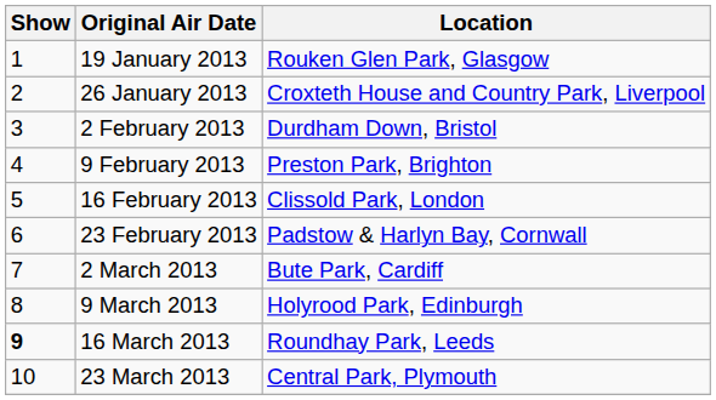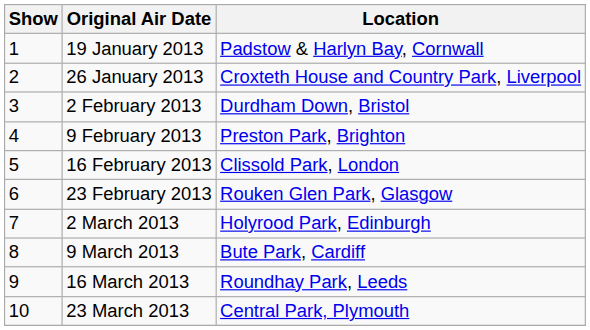19 January 2013 | Location: Rouken Glen Park, Glasgow -> Padstow & Harlyn Bay, Cornwall
23 February 2013 | Location: Padstow & Harlyn Bay, Cornwall -> Rouken Glen Park, Glasgow
2 March 2013 | Location: Bute Park, Cardiff -> Holyrood Park, Edinburgh
9 March 2013 | Location: Holyrood Park, Edinburgh -> Bute Park, Cardiff
16 March 2013 | Show: bold -> normal
